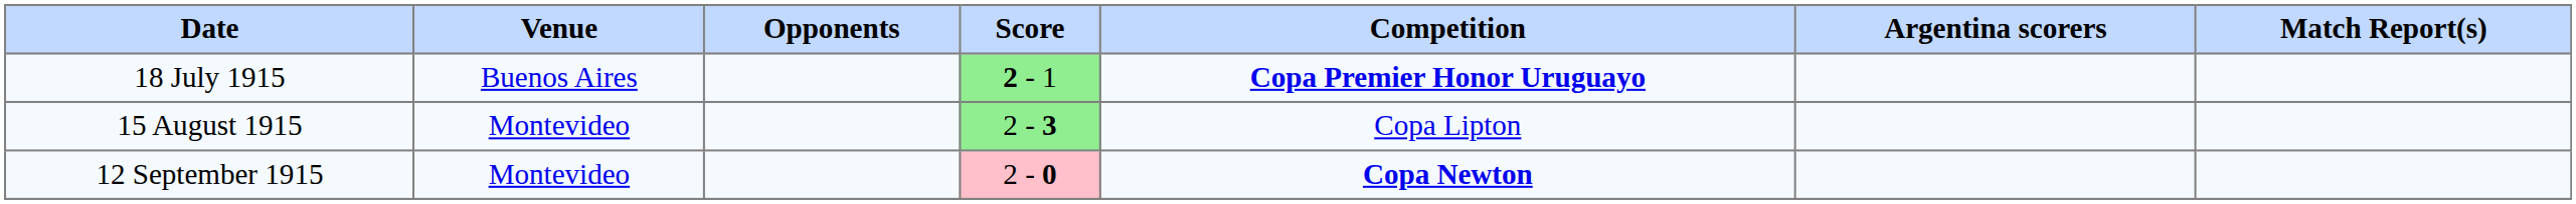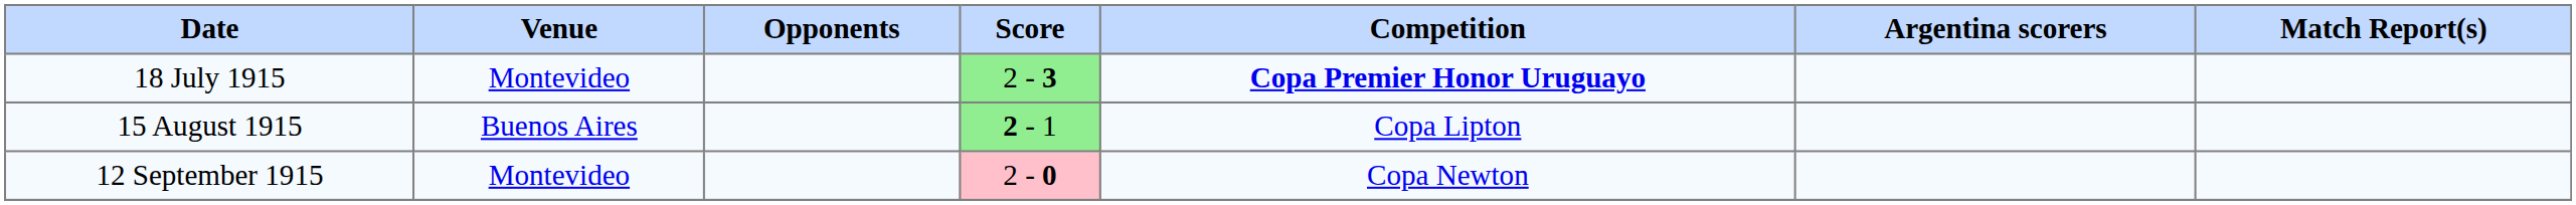18 July 1915 | Venue: Buenos Aires -> Montevideo
18 July 1915 | Score: 2 - 1 -> 2 - 3
15 August 1915 | Venue: Montevideo -> Buenos Aires
15 August 1915 | Score: 2 - 3 -> 2 - 1
12 September 1915 | Competition: bold -> normal
